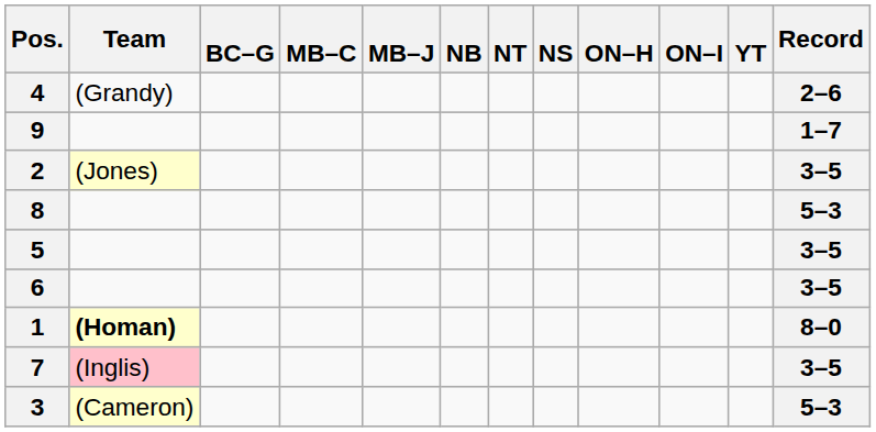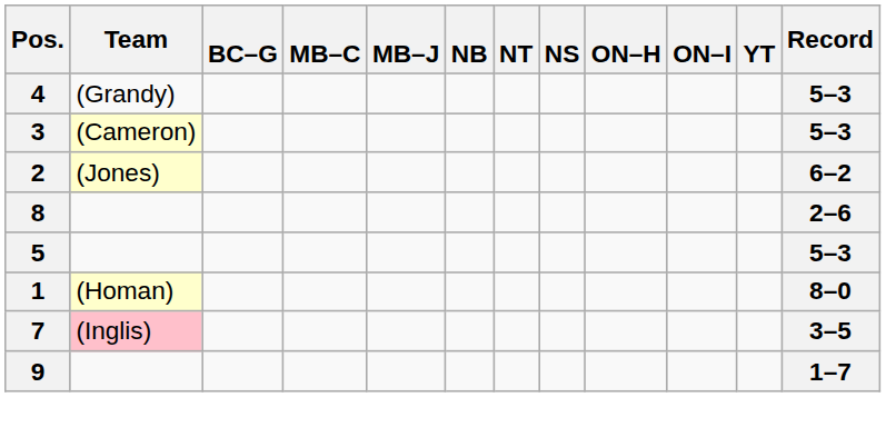4 | Record: 2–6 -> 5–3
rows swapped: 3 <-> 9
2 | Record: 3–5 -> 6–2
8 | Record: 5–3 -> 2–6
5 | Record: 3–5 -> 5–3
- row: 6 | 3–5
1 | Team: bold -> normal
